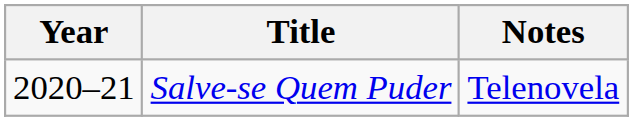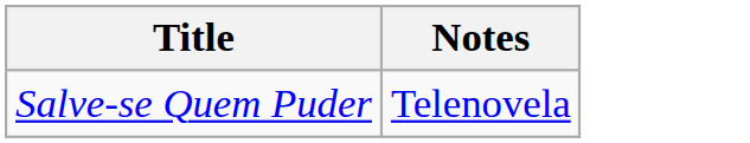- column: Year | 2020–21
